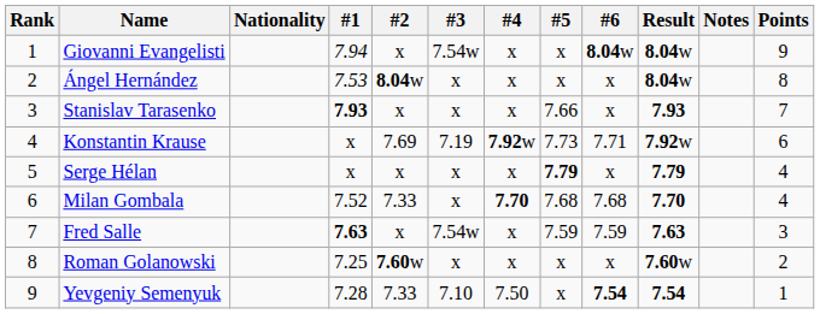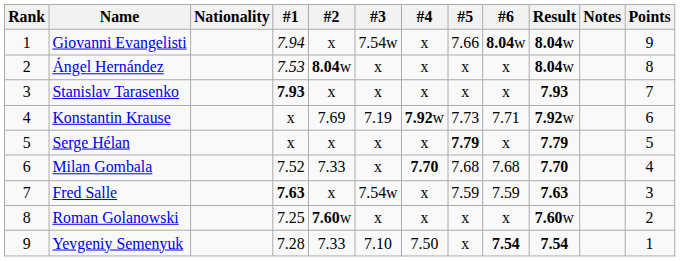Giovanni Evangelisti | #5: x -> 7.66
Stanislav Tarasenko | #5: 7.66 -> x
Serge Hélan | Points: 4 -> 5
